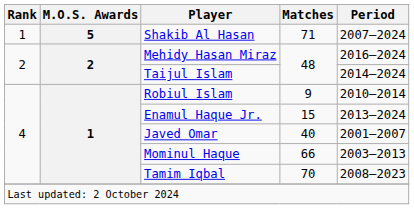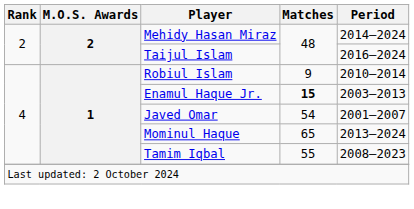- row: 1 | 5 | Shakib Al Hasan | 71 | 2007–2024
Mehidy Hasan Miraz | Period: 2016–2024 -> 2014–2024
Taijul Islam | Period: 2014–2024 -> 2016–2024
Enamul Haque Jr. | Matches: normal -> bold
Enamul Haque Jr. | Period: 2013–2024 -> 2003–2013
Javed Omar | Matches: 40 -> 54
Mominul Haque | Matches: 66 -> 65
Mominul Haque | Period: 2003–2013 -> 2013–2024
Tamim Iqbal | Matches: 70 -> 55
